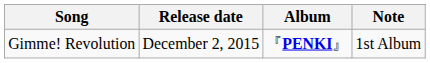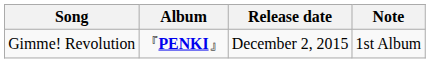columns swapped: Album <-> Release date
